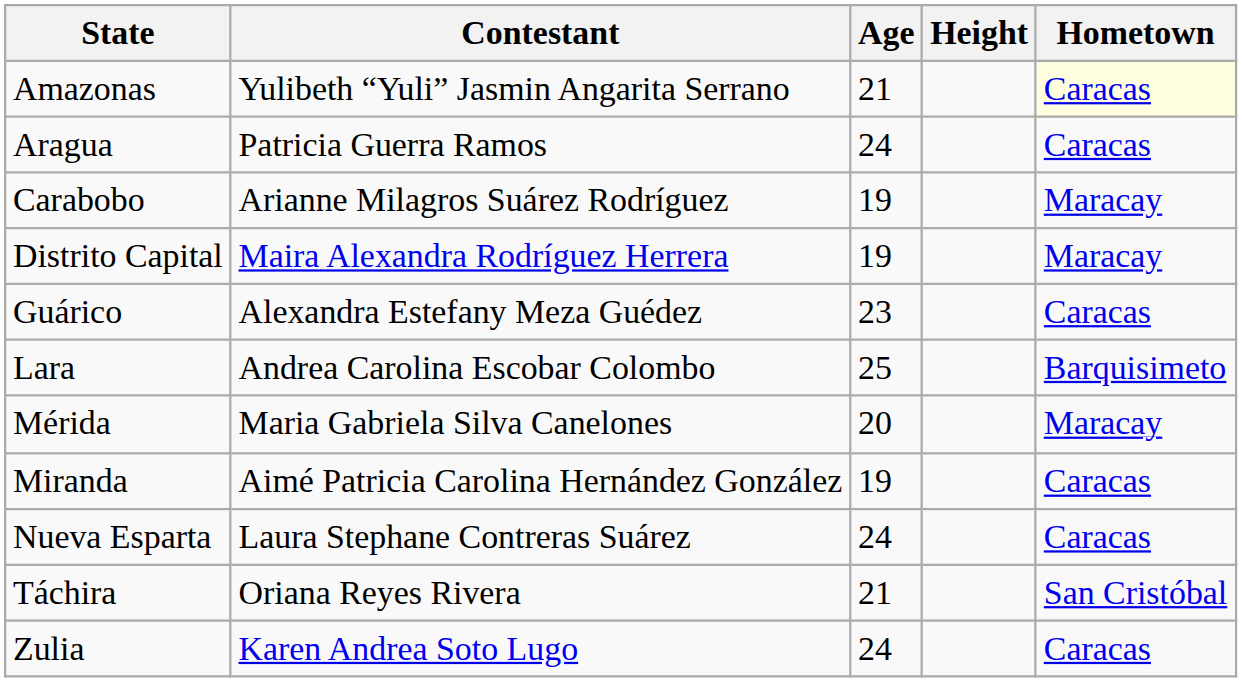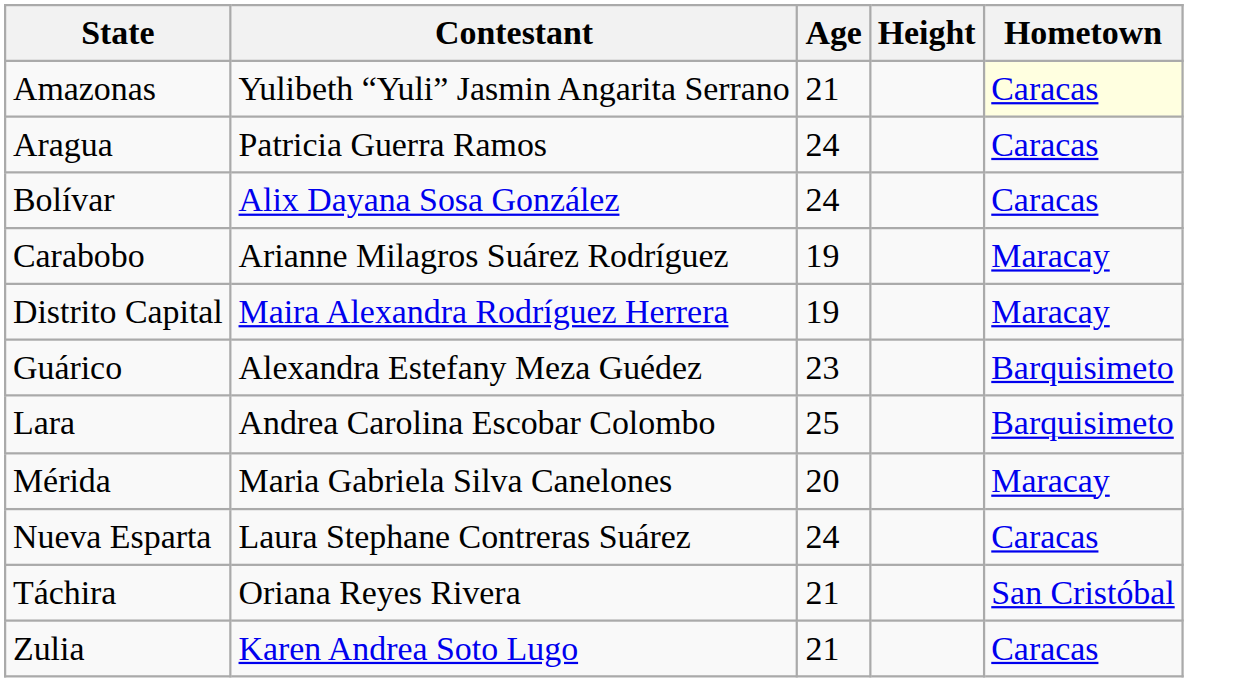+ row: Bolívar | Alix Dayana Sosa González | 24 | Caracas
Guárico | Hometown: Caracas -> Barquisimeto
- row: Miranda | Aimé Patricia Carolina Hernández González | 19 | Caracas
Zulia | Age: 24 -> 21
